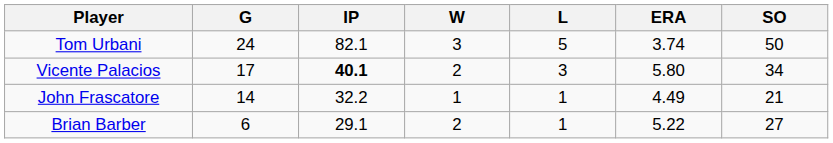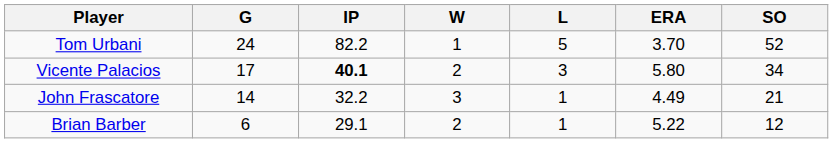Tom Urbani | IP: 82.1 -> 82.2
Tom Urbani | W: 3 -> 1
Tom Urbani | ERA: 3.74 -> 3.70
Tom Urbani | SO: 50 -> 52
John Frascatore | W: 1 -> 3
Brian Barber | SO: 27 -> 12
